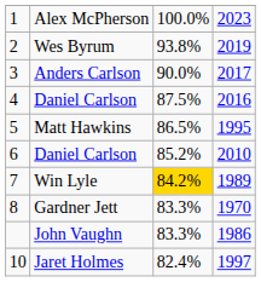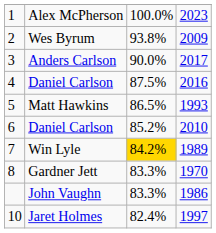Wes Byrum | column 4: 2019 -> 2009
Matt Hawkins | column 4: 1995 -> 1993
